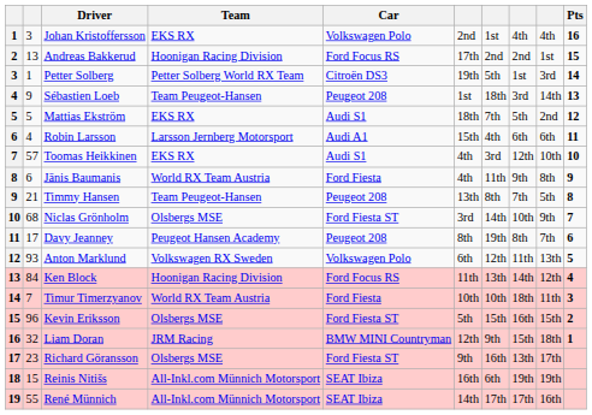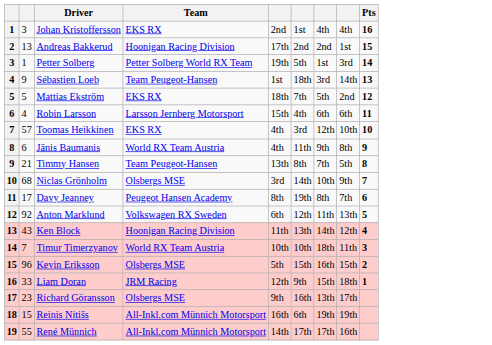- column: Car | Volkswagen Polo | Ford Focus RS | Citroën DS3 | Peugeot 208 | Audi S1 | Audi A1 | Audi S1 | Ford Fiesta | Peugeot 208 | Ford Fiesta ST | Peugeot 208 | Volkswagen Polo | Ford Focus RS | Ford Fiesta | Ford Fiesta ST | BMW MINI Countryman | Ford Fiesta ST | SEAT Ibiza | SEAT Ibiza
Anton Marklund | column 2: 93 -> 92
Ken Block | column 2: 84 -> 43
Liam Doran | column 2: 32 -> 33
